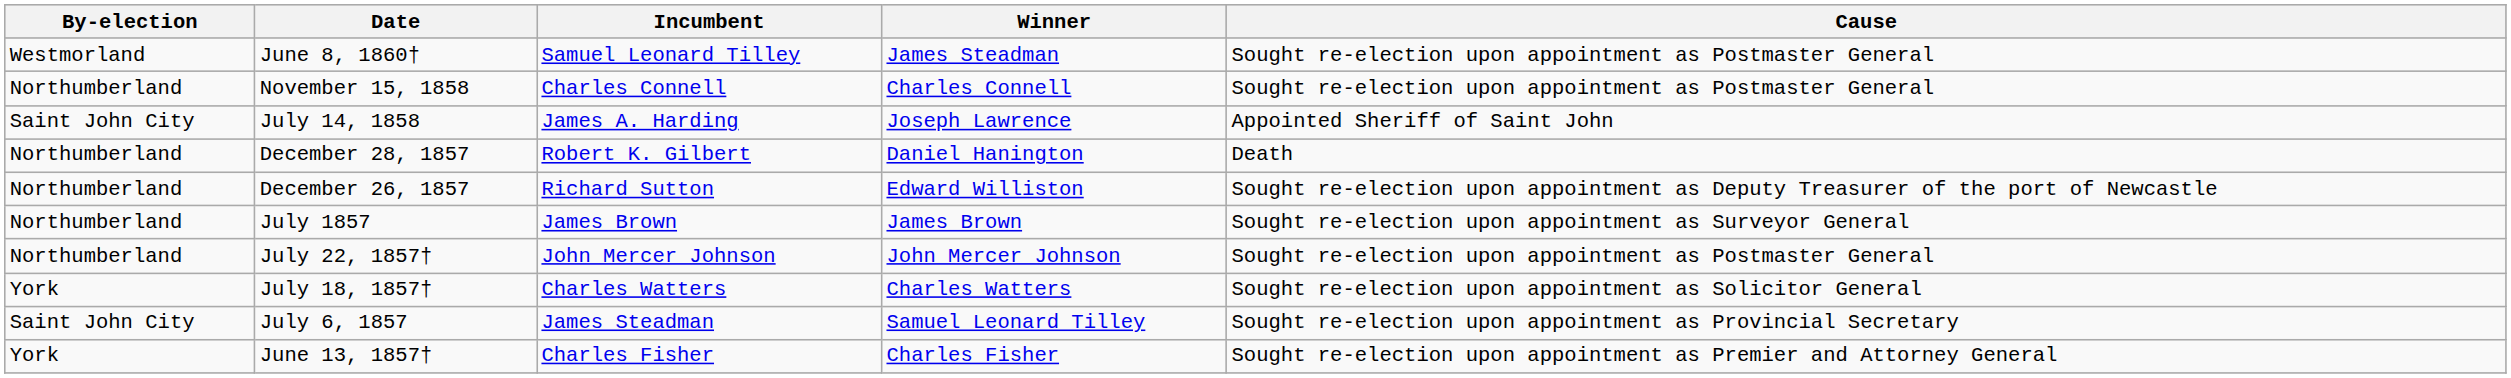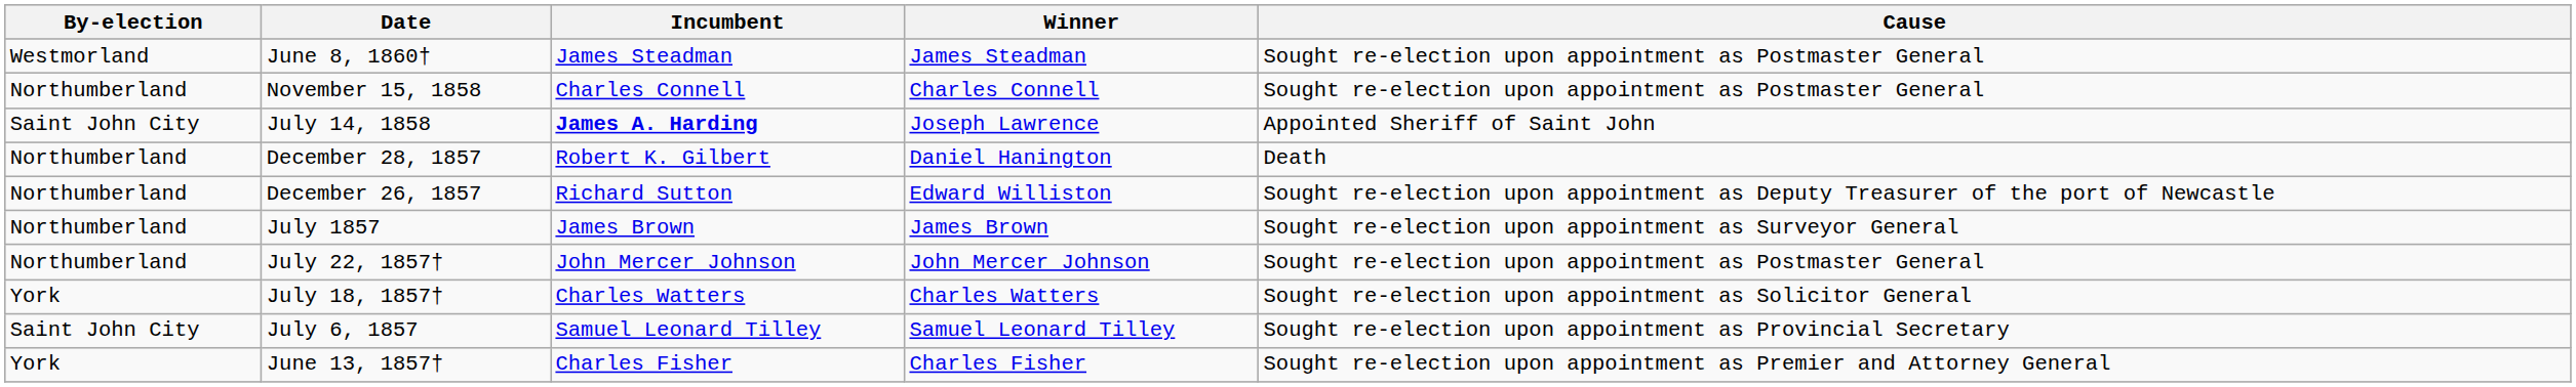June 8, 1860† | Incumbent: Samuel Leonard Tilley -> James Steadman
July 14, 1858 | Incumbent: normal -> bold
July 6, 1857 | Incumbent: James Steadman -> Samuel Leonard Tilley
